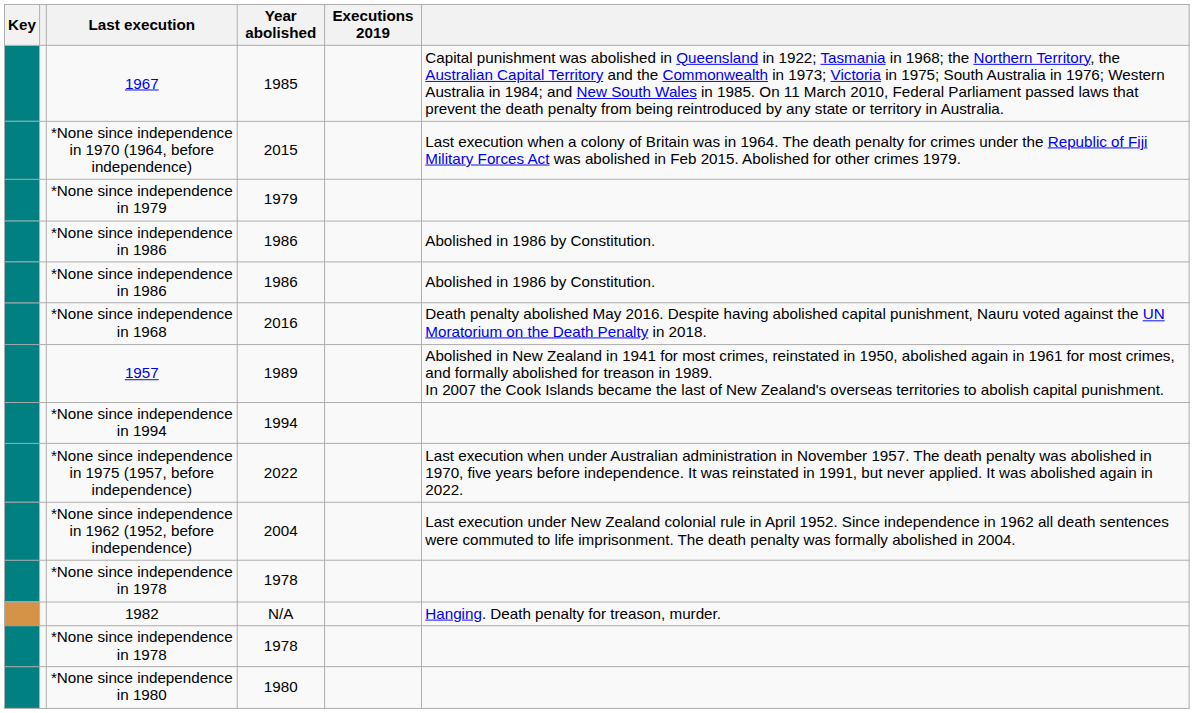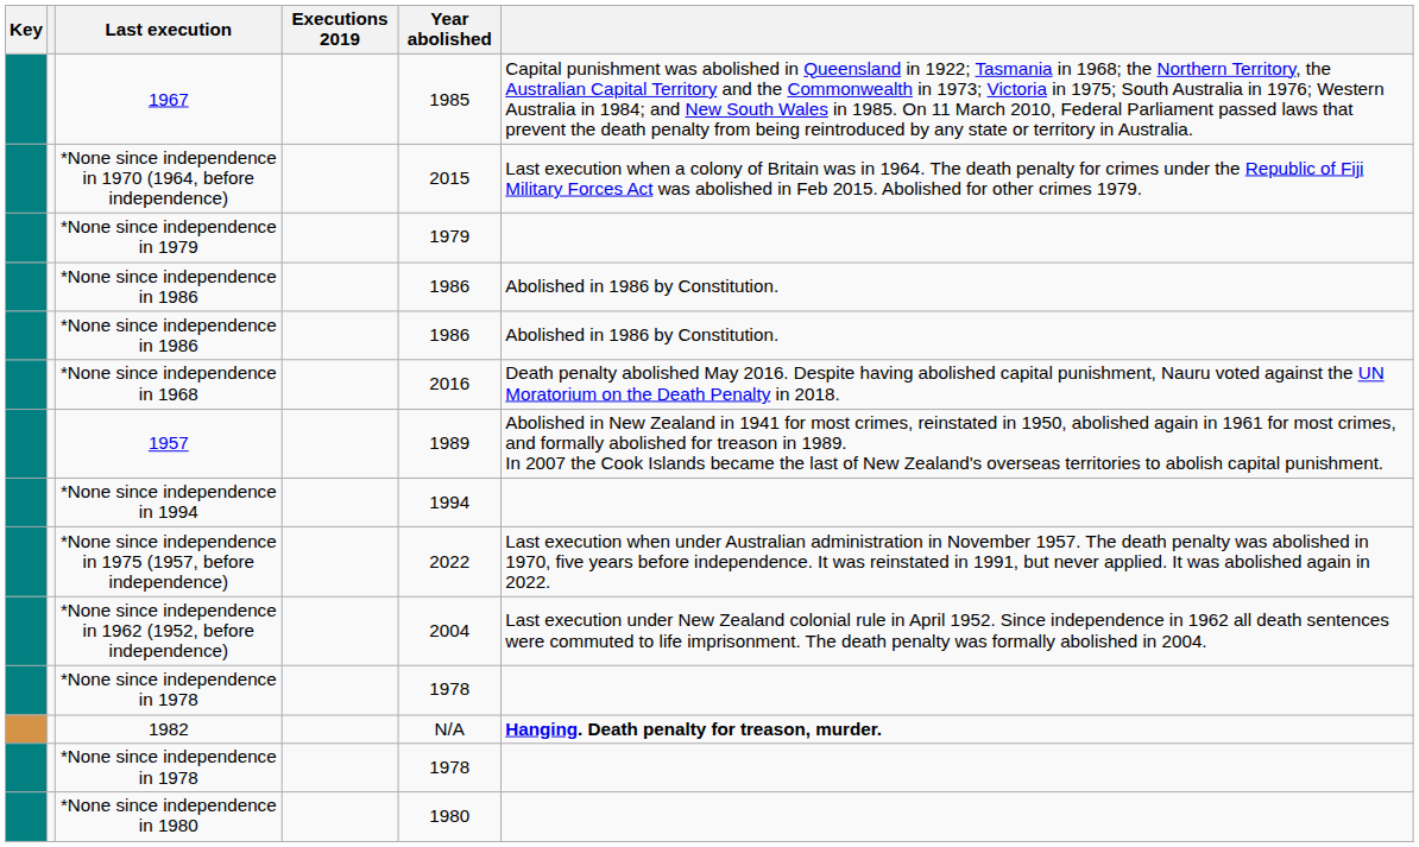columns swapped: Executions 2019 <-> Year abolished
1982 | column 6: normal -> bold
